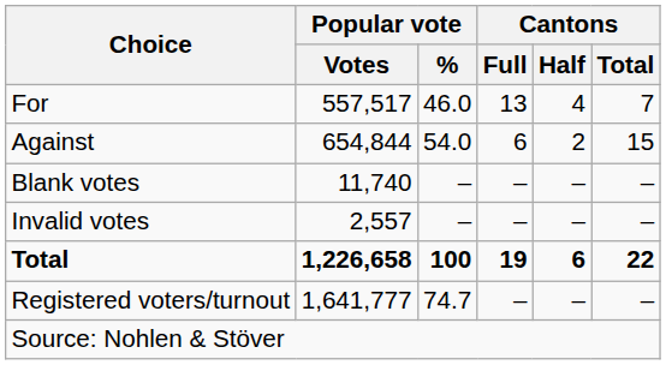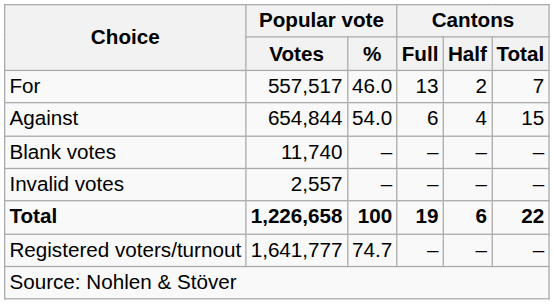For | Cantons / Half: 4 -> 2
Against | Cantons / Half: 2 -> 4
